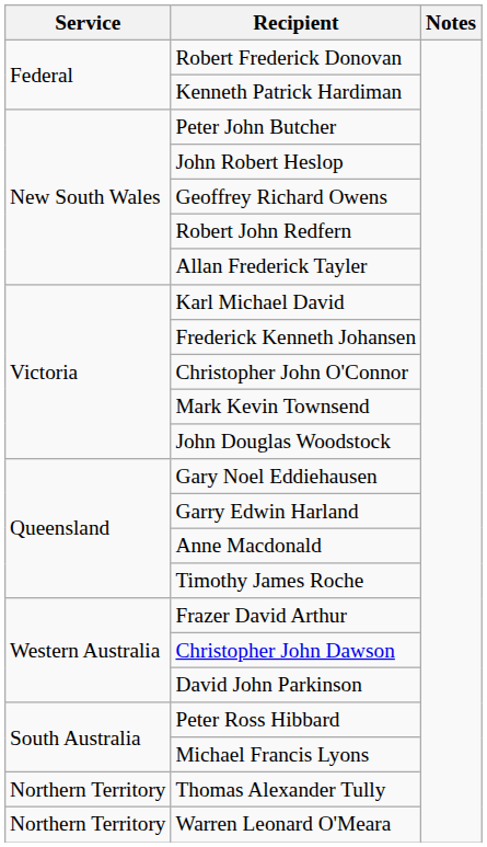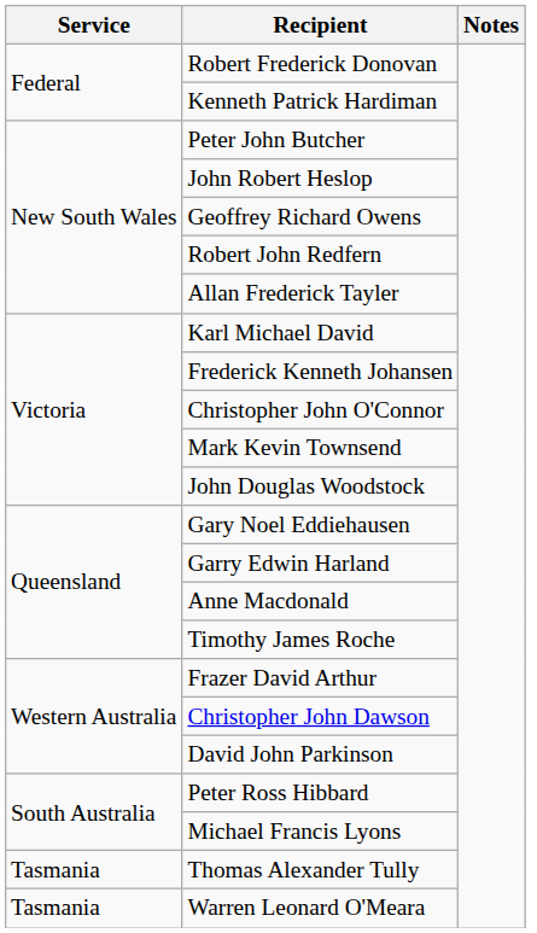Thomas Alexander Tully | Service: Northern Territory -> Tasmania
Warren Leonard O'Meara | Service: Northern Territory -> Tasmania
